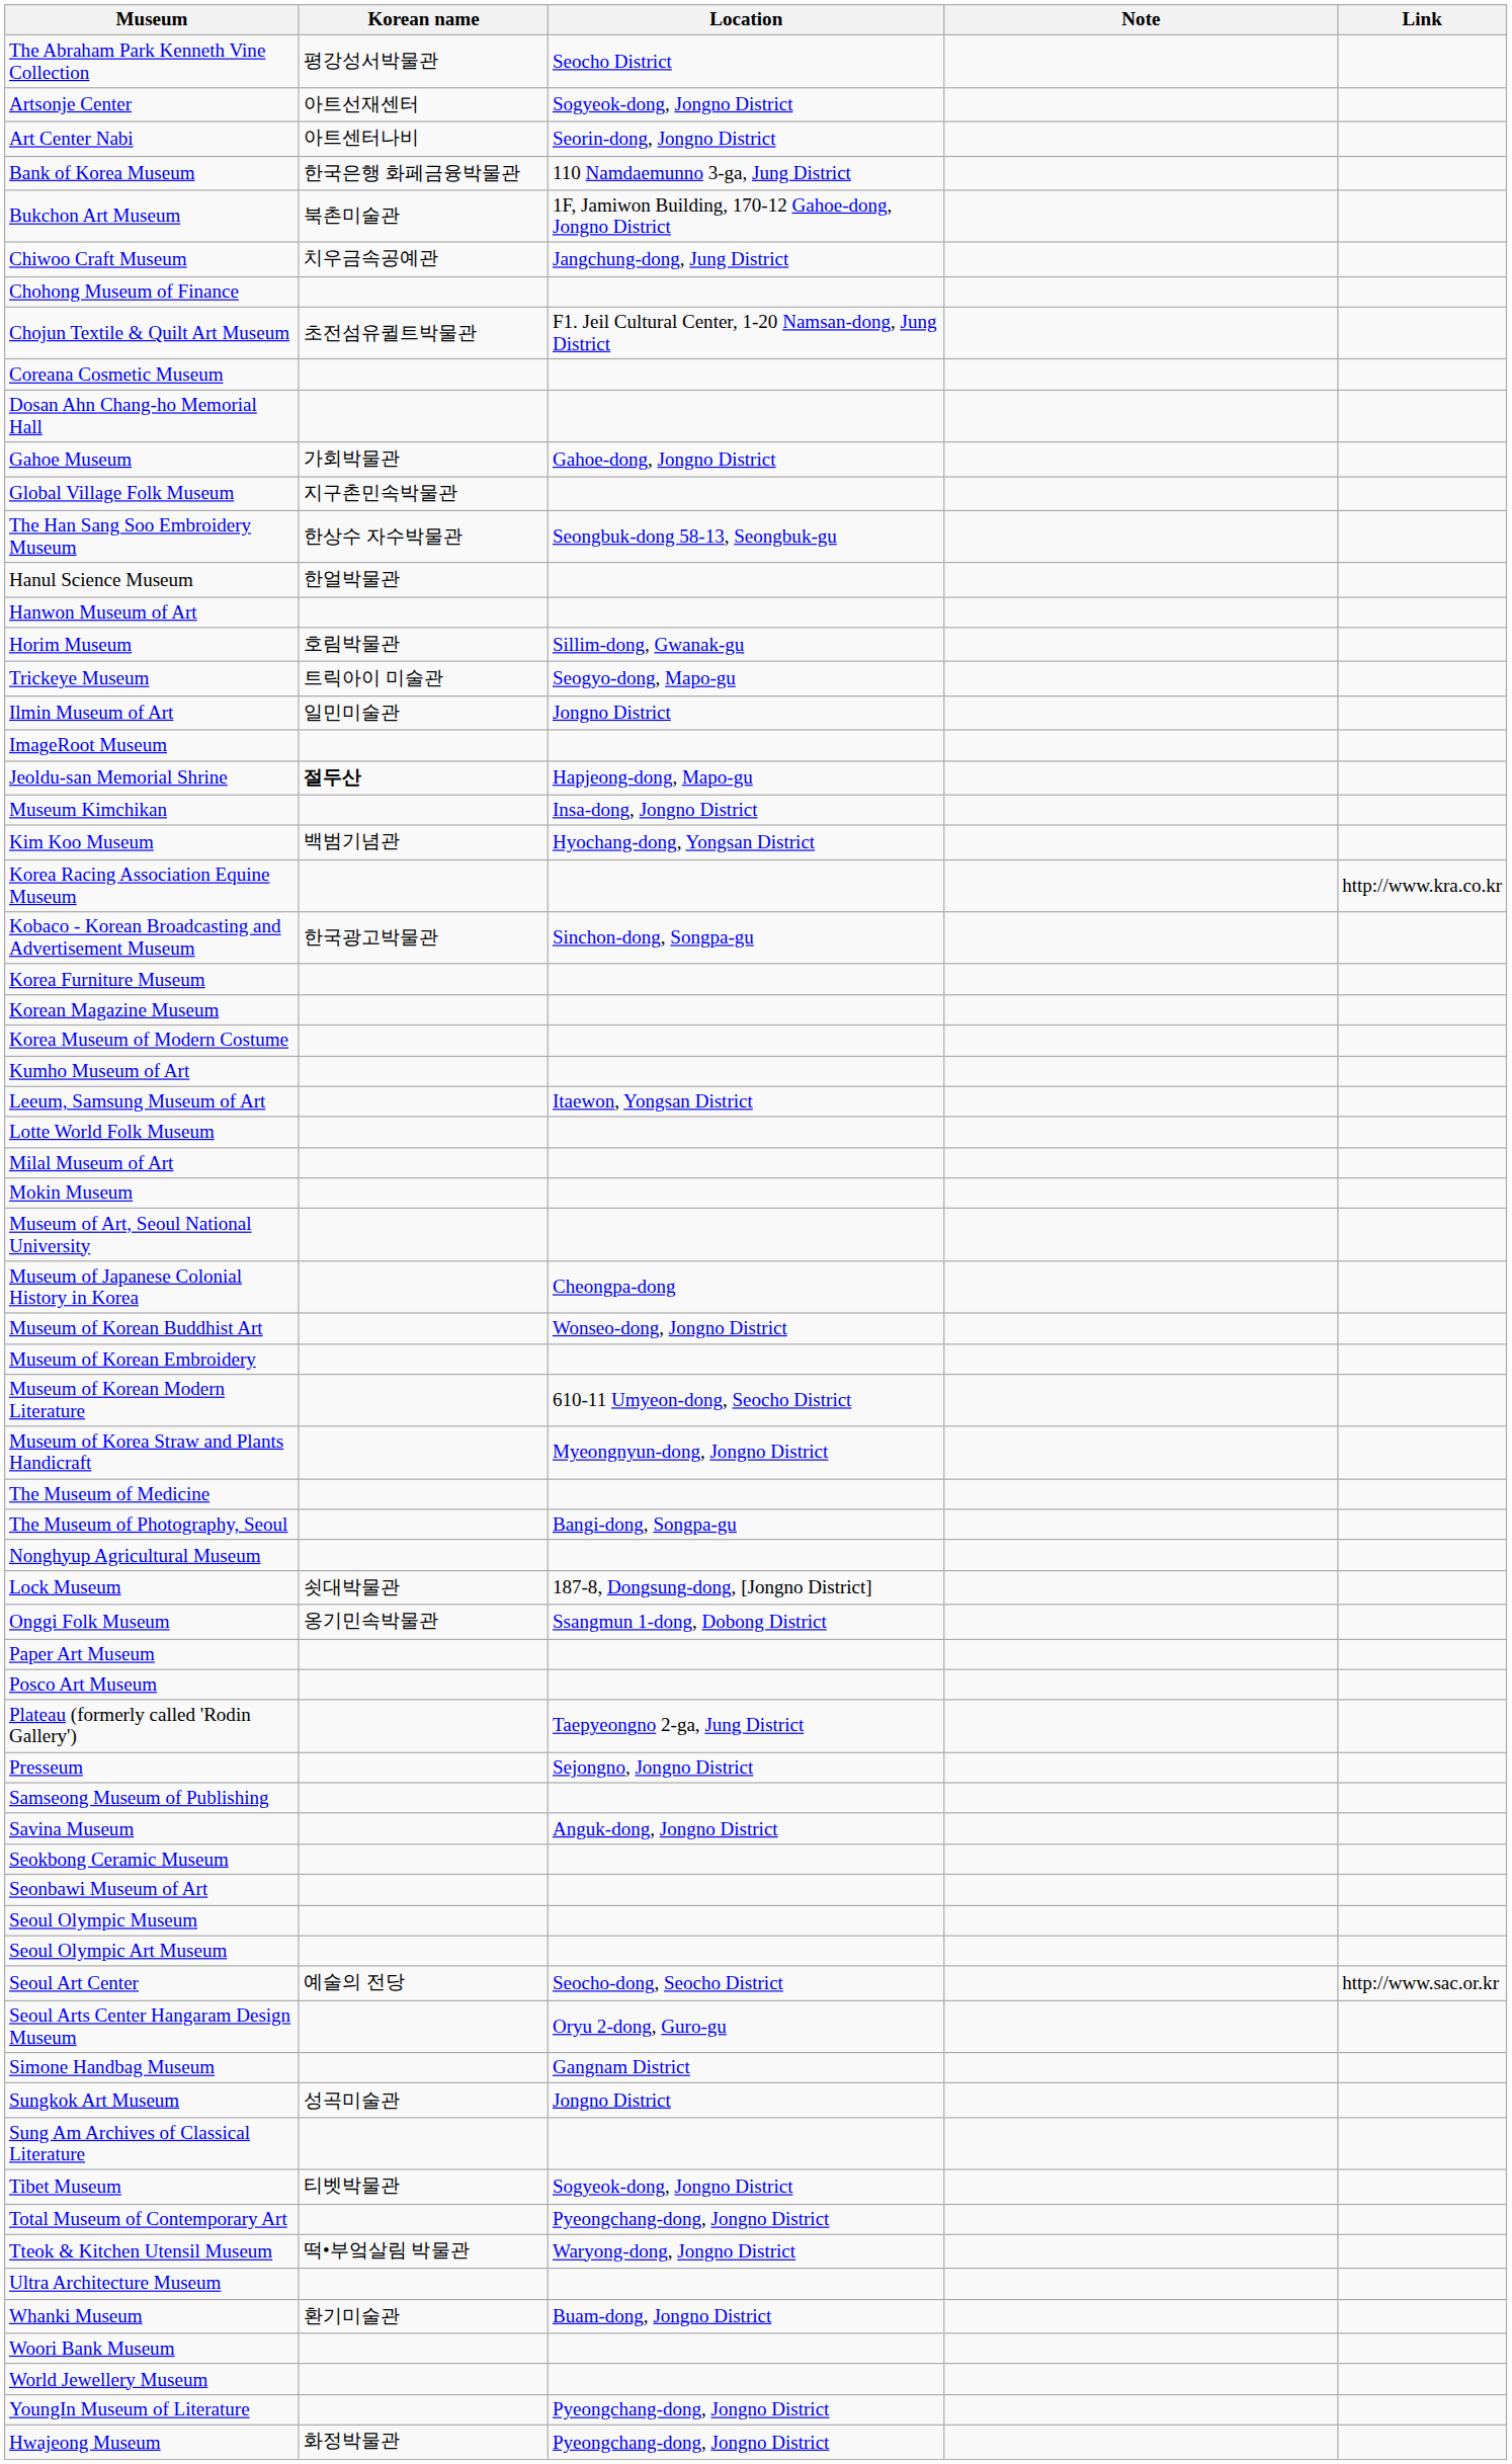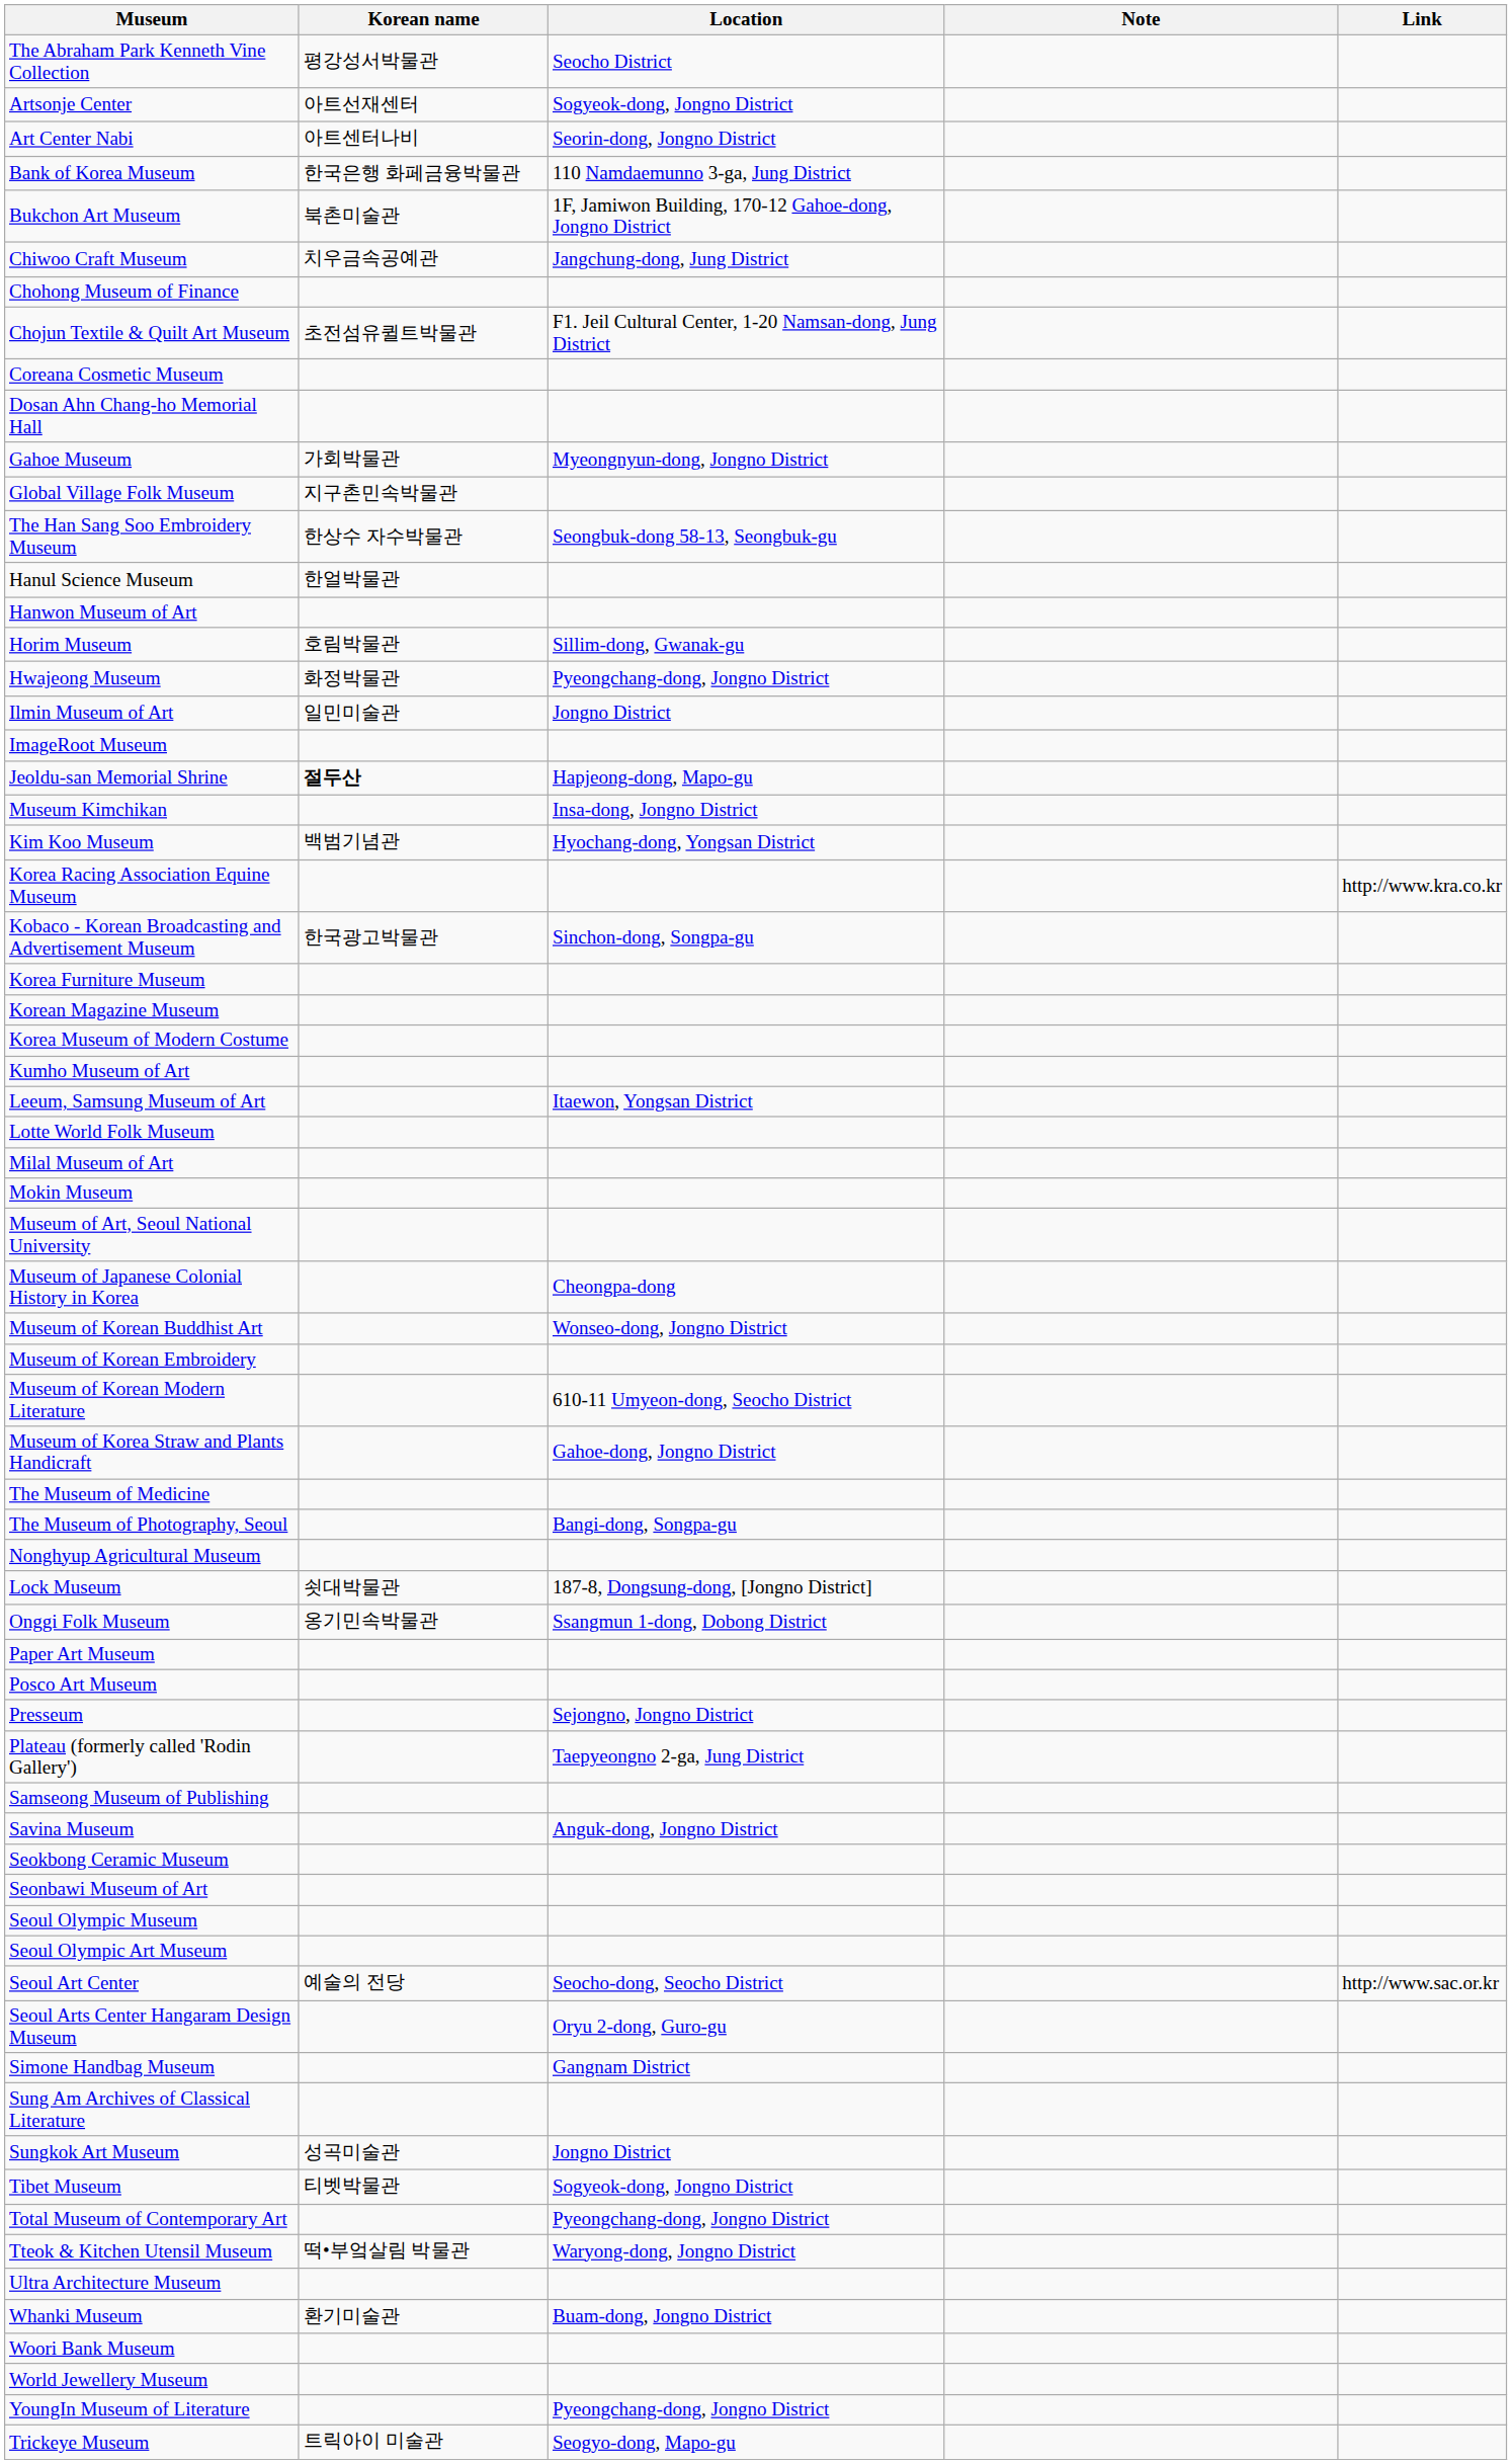Gahoe Museum | Location: Gahoe-dong, Jongno District -> Myeongnyun-dong, Jongno District
rows swapped: Hwajeong Museum <-> Trickeye Museum
Museum of Korea Straw and Plants Handicraft | Location: Myeongnyun-dong, Jongno District -> Gahoe-dong, Jongno District
rows swapped: Presseum <-> Plateau (formerly called 'Rodin Gallery')
rows swapped: Sungkok Art Museum <-> Sung Am Archives of Classical Literature
